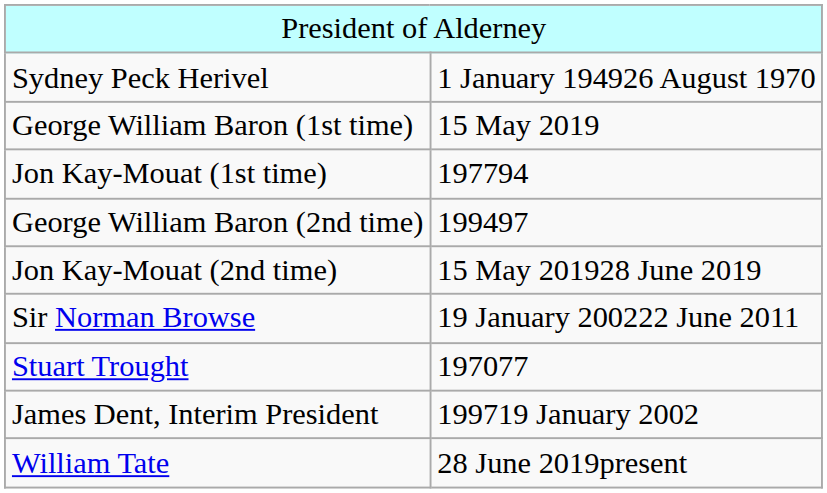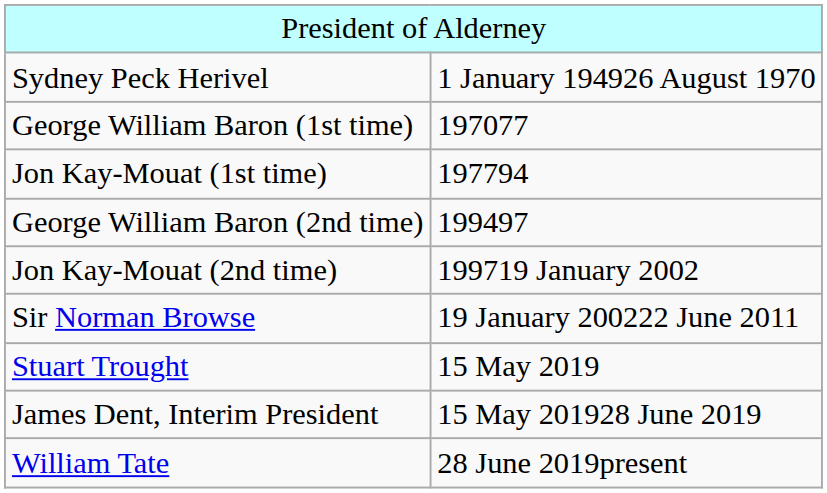George William Baron (1st time) | column 2: 15 May 2019 -> 197077
Jon Kay-Mouat (2nd time) | column 2: 15 May 201928 June 2019 -> 199719 January 2002
Stuart Trought | column 2: 197077 -> 15 May 2019
James Dent, Interim President | column 2: 199719 January 2002 -> 15 May 201928 June 2019
